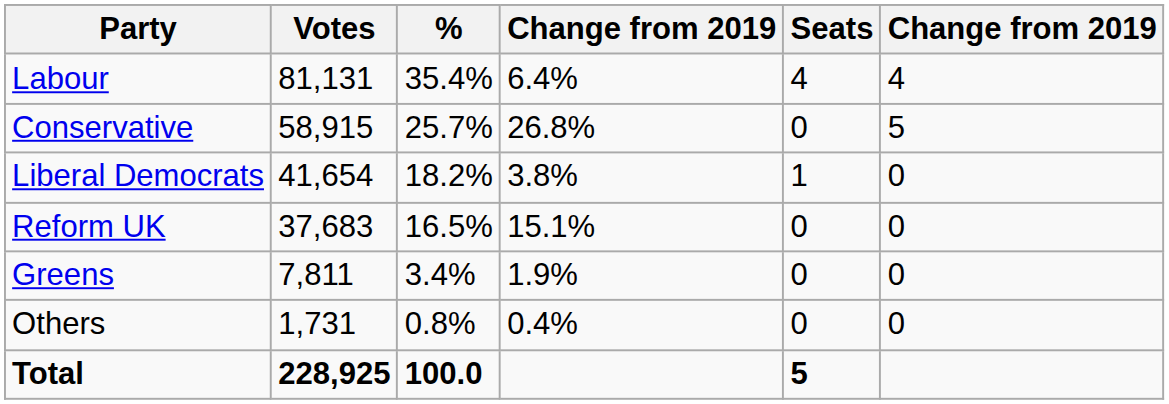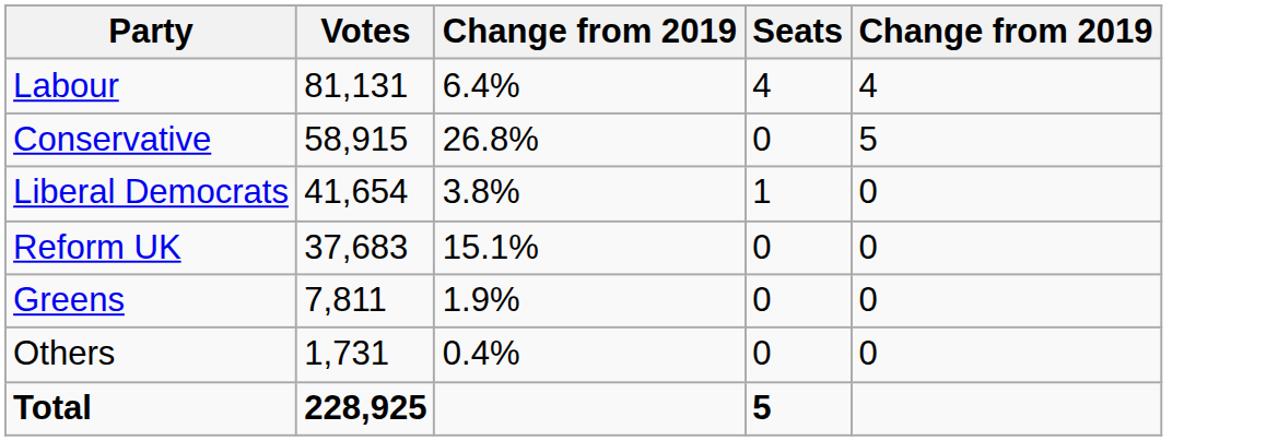- column: % | 35.4% | 25.7% | 18.2% | 16.5% | 3.4% | 0.8% | 100.0
